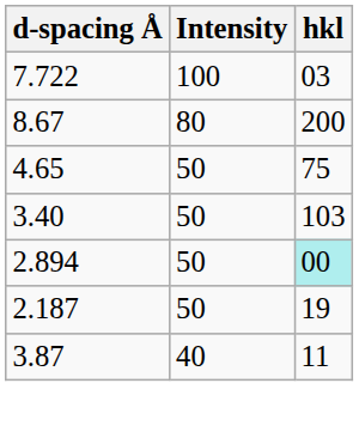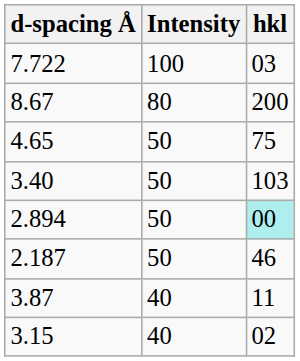2.187 | hkl: 19 -> 46
+ row: 3.15 | 40 | 02
